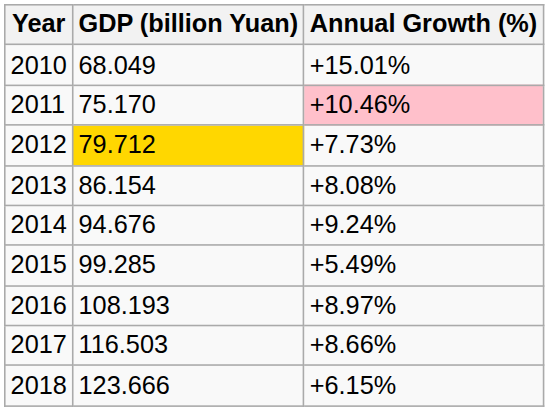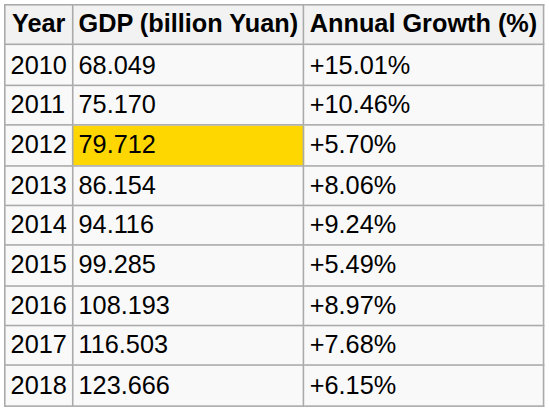2011 | Annual Growth (%): pink background -> no background
2012 | Annual Growth (%): +7.73% -> +5.70%
2013 | Annual Growth (%): +8.08% -> +8.06%
2014 | GDP (billion Yuan): 94.676 -> 94.116
2017 | Annual Growth (%): +8.66% -> +7.68%
